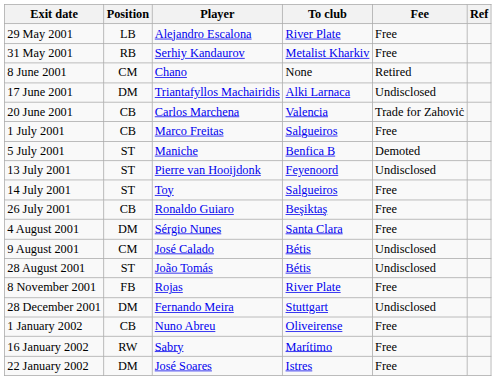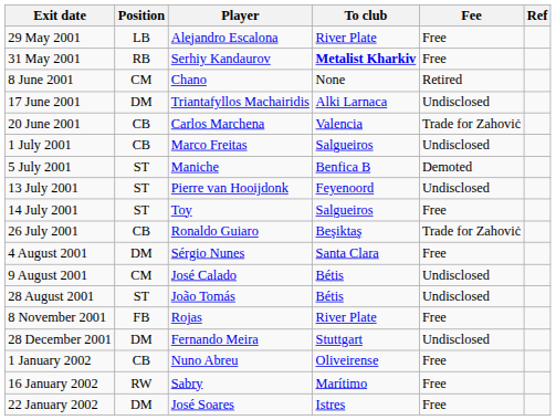31 May 2001 | To club: normal -> bold
1 July 2001 | Fee: Free -> Undisclosed
26 July 2001 | Fee: Free -> Trade for Zahoviċ
